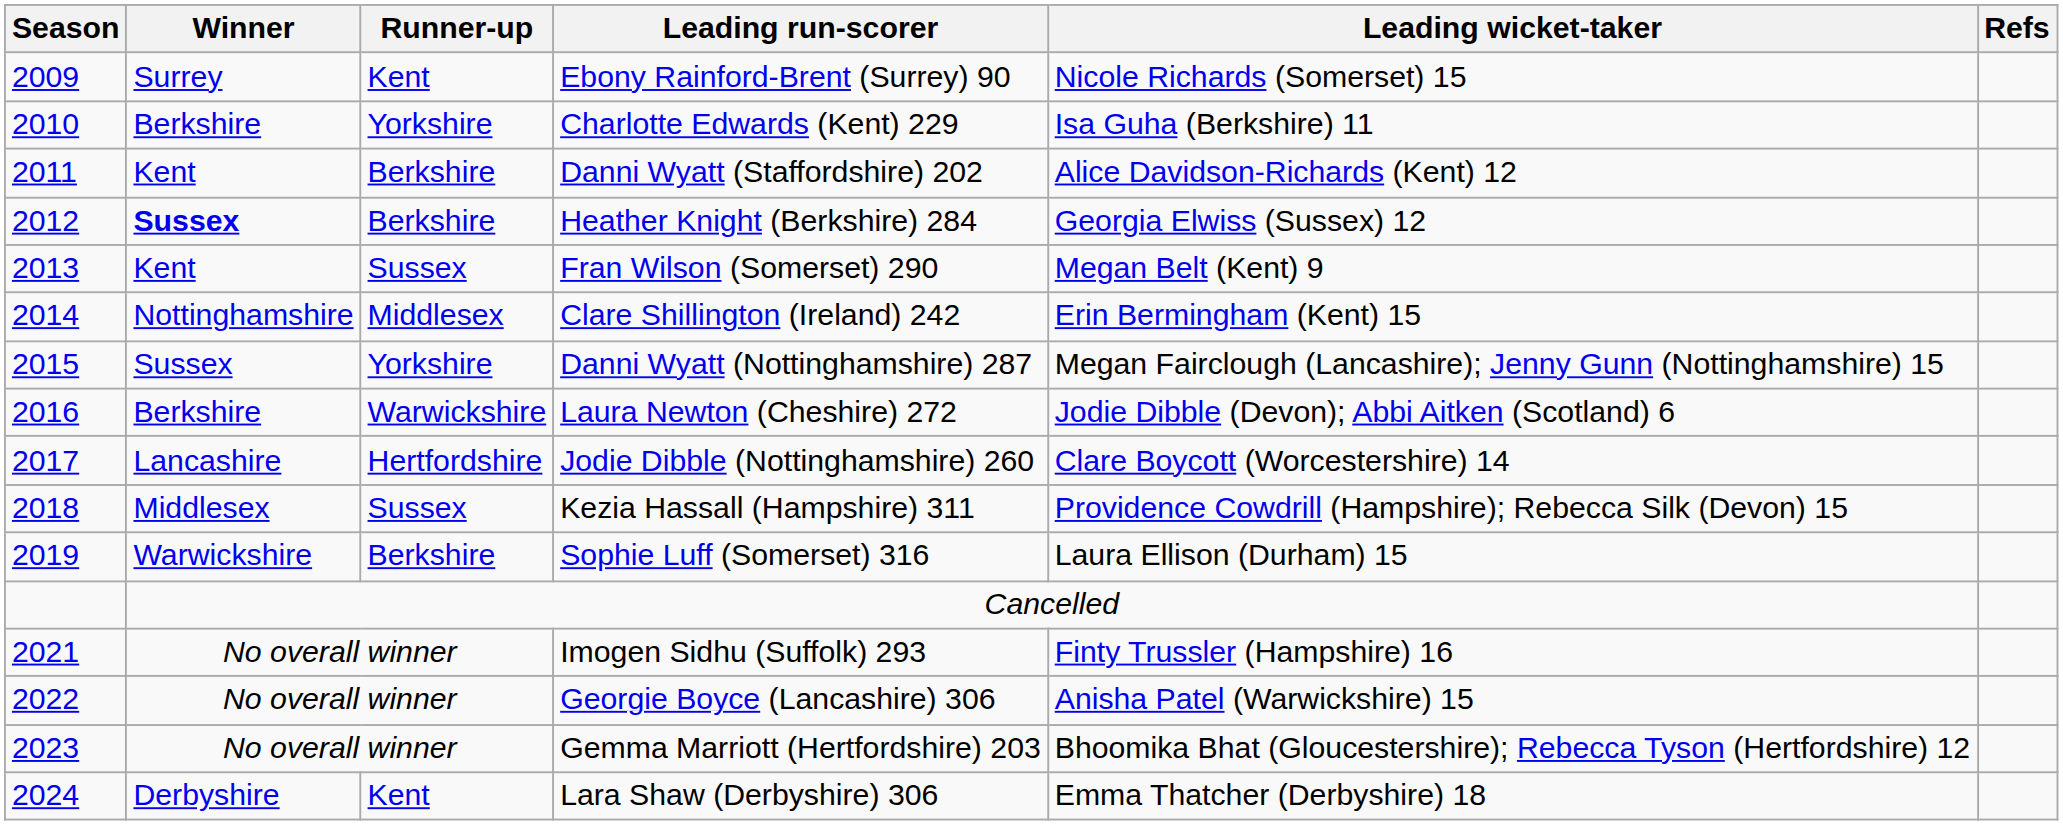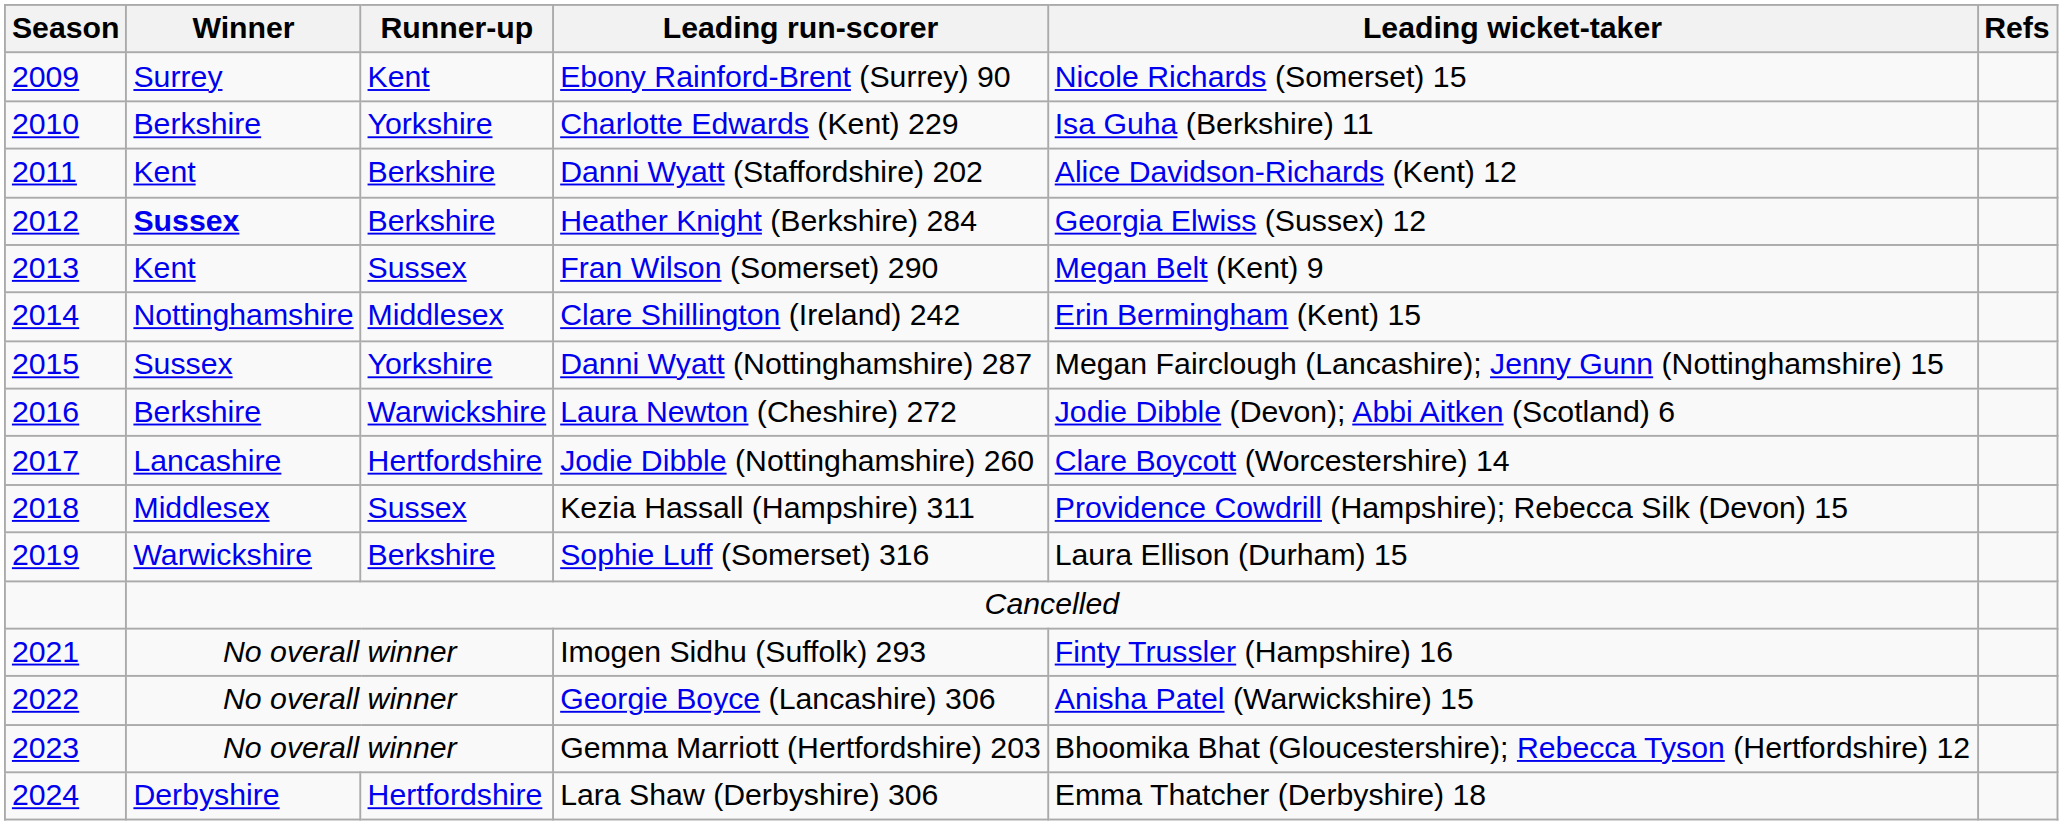Lara Shaw (Derbyshire) 306 | Runner-up: Kent -> Hertfordshire
